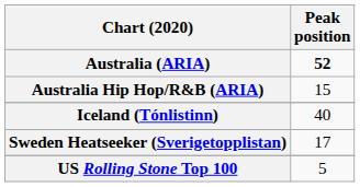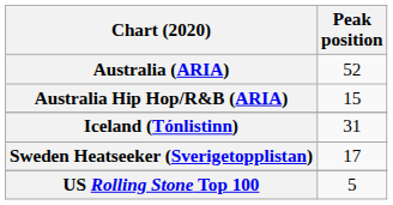Australia (ARIA) | Peak position: bold -> normal
Iceland (Tónlistinn) | Peak position: 40 -> 31
